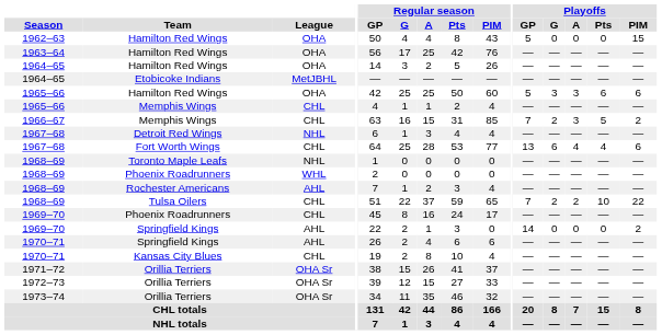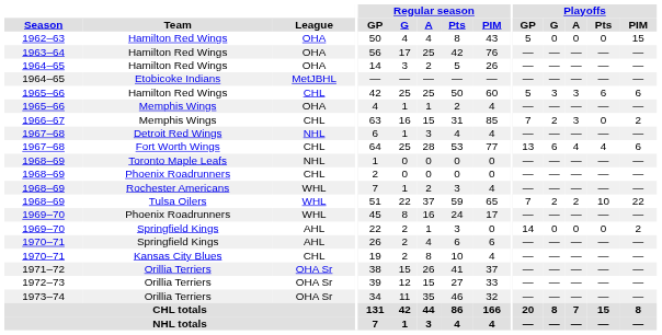1965–66 / Hamilton Red Wings | League: OHA -> CHL
1965–66 / Memphis Wings | League: CHL -> OHA
1966–67 | Playoffs / Pts: 5 -> 0
1968–69 / Phoenix Roadrunners | League: WHL -> CHL
1968–69 / Rochester Americans | League: AHL -> WHL
1968–69 / Tulsa Oilers | League: CHL -> WHL
1969–70 / Phoenix Roadrunners | League: CHL -> WHL
